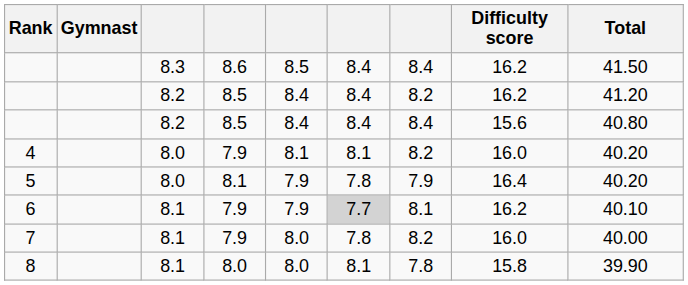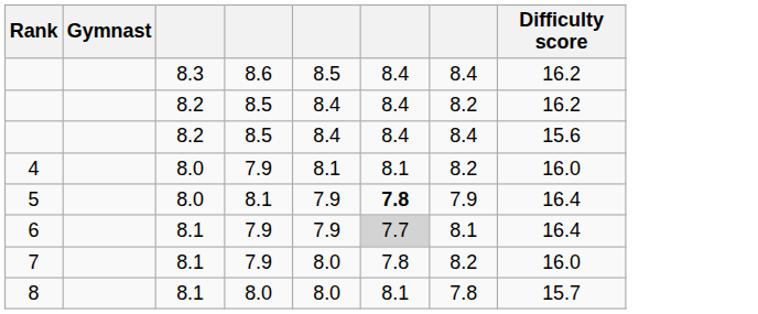- column: Total | 41.50 | 41.20 | 40.80 | 40.20 | 40.20 | 40.10 | 40.00 | 39.90
5 | column 6: normal -> bold
6 | Difficulty score: 16.2 -> 16.4
8 | Difficulty score: 15.8 -> 15.7
